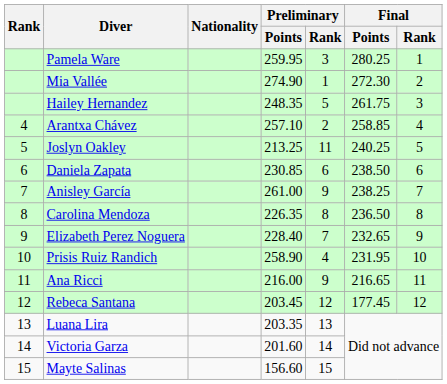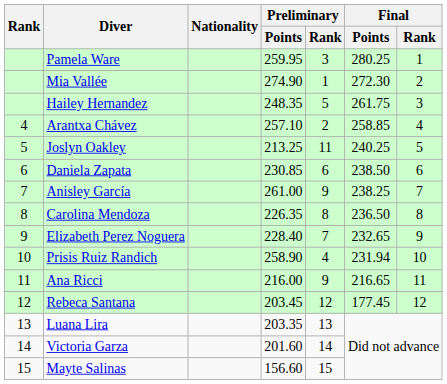Prisis Ruiz Randich | Final / Points: 231.95 -> 231.94
